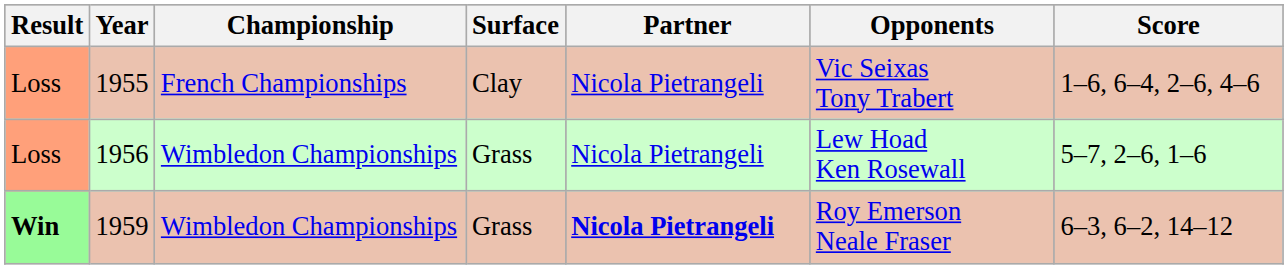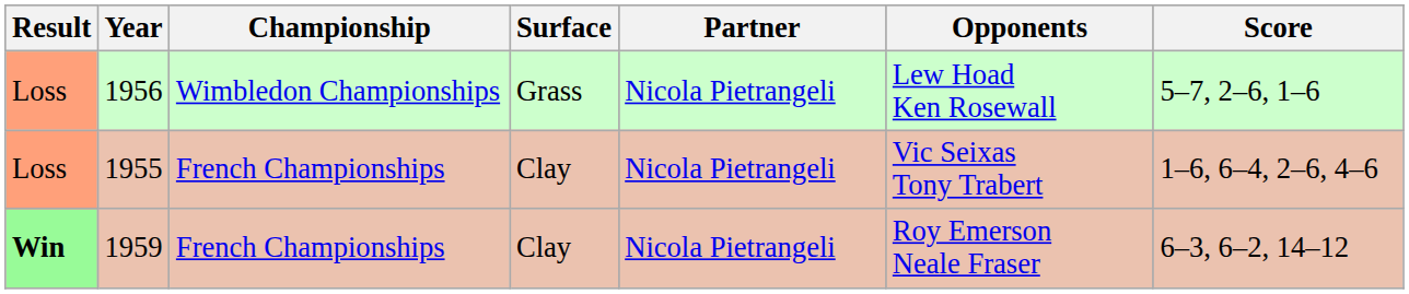rows swapped: 1955 <-> 1956
1959 | Championship: Wimbledon Championships -> French Championships
1959 | Surface: Grass -> Clay
1959 | Partner: bold -> normal
